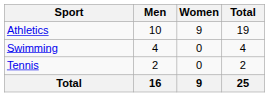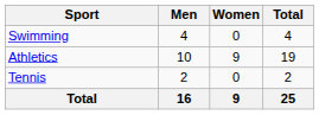rows swapped: Athletics <-> Swimming
